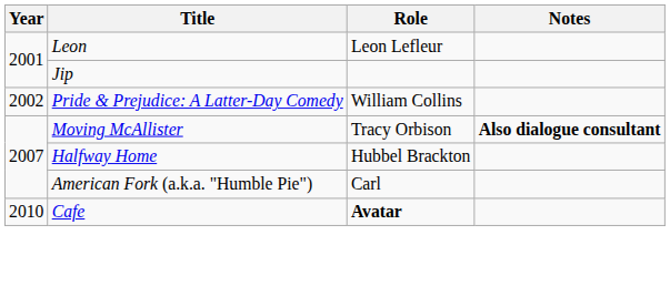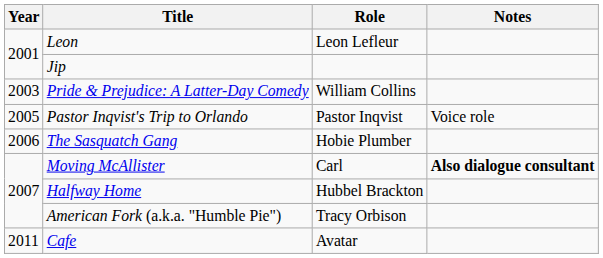Pride & Prejudice: A Latter-Day Comedy | Year: 2002 -> 2003
+ row: 2005 | Pastor Inqvist's Trip to Orlando | Pastor Inqvist | Voice role
+ row: 2006 | The Sasquatch Gang | Hobie Plumber
Moving McAllister | Role: Tracy Orbison -> Carl
American Fork (a.k.a. "Humble Pie") | Role: Carl -> Tracy Orbison
Cafe | Year: 2010 -> 2011
Cafe | Role: bold -> normal
